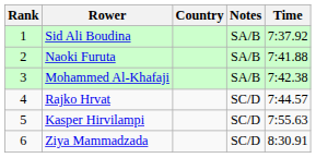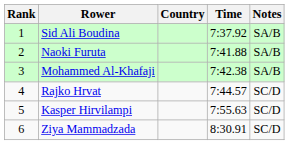columns swapped: Time <-> Notes
